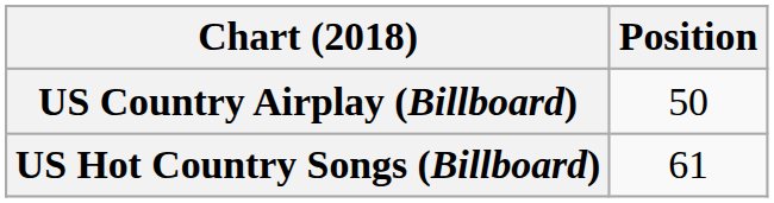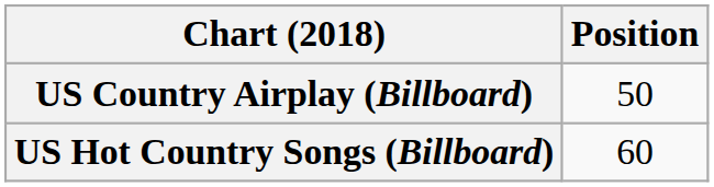US Hot Country Songs (Billboard) | Position: 61 -> 60
